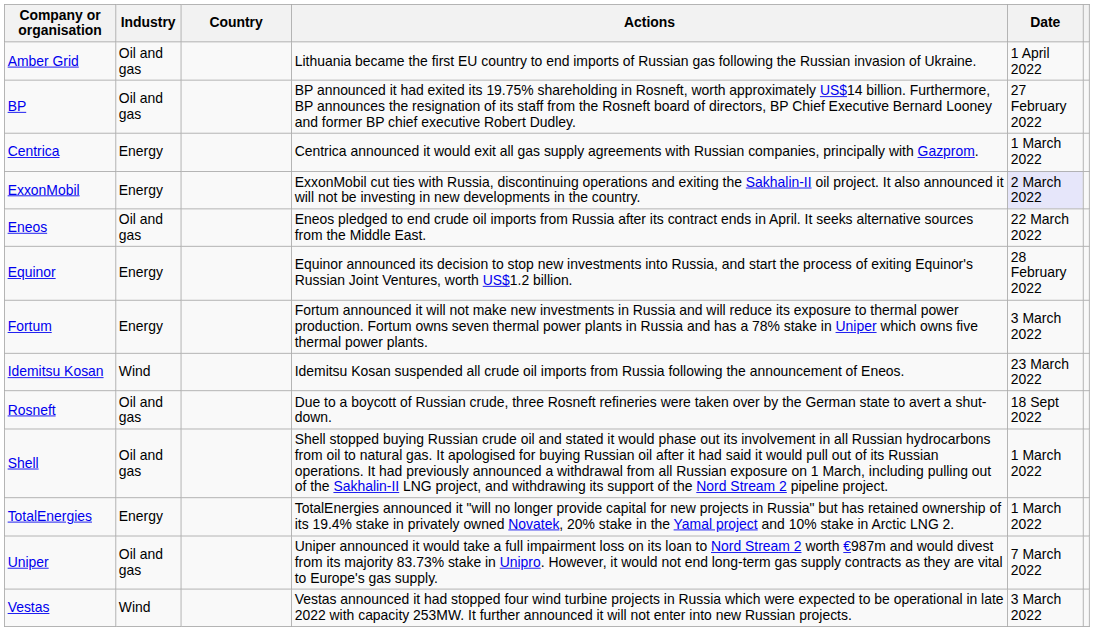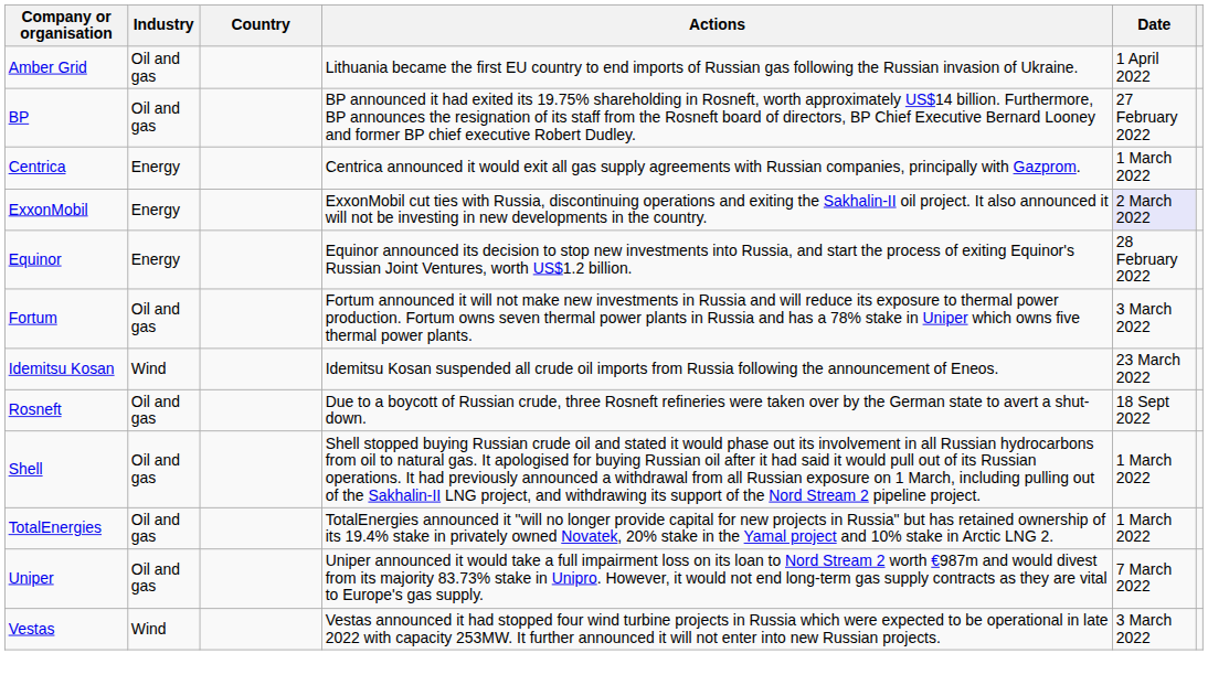- row: Eneos | Oil and gas | Eneos pledged to end crude oil imports from Russia after its contract ends in April. It seeks alternative sources from the Middle East. | 22 March 2022
Fortum | Industry: Energy -> Oil and gas
TotalEnergies | Industry: Energy -> Oil and gas
